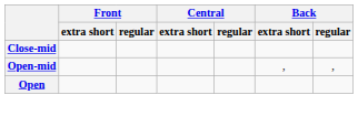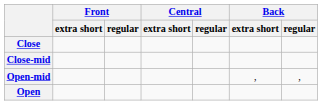+ row: Close
